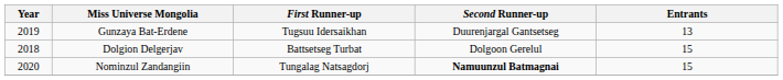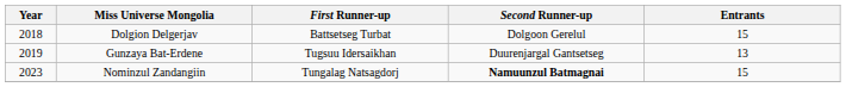rows swapped: Dolgion Delgerjav <-> Gunzaya Bat-Erdene
Nominzul Zandangiin | Year: 2020 -> 2023
